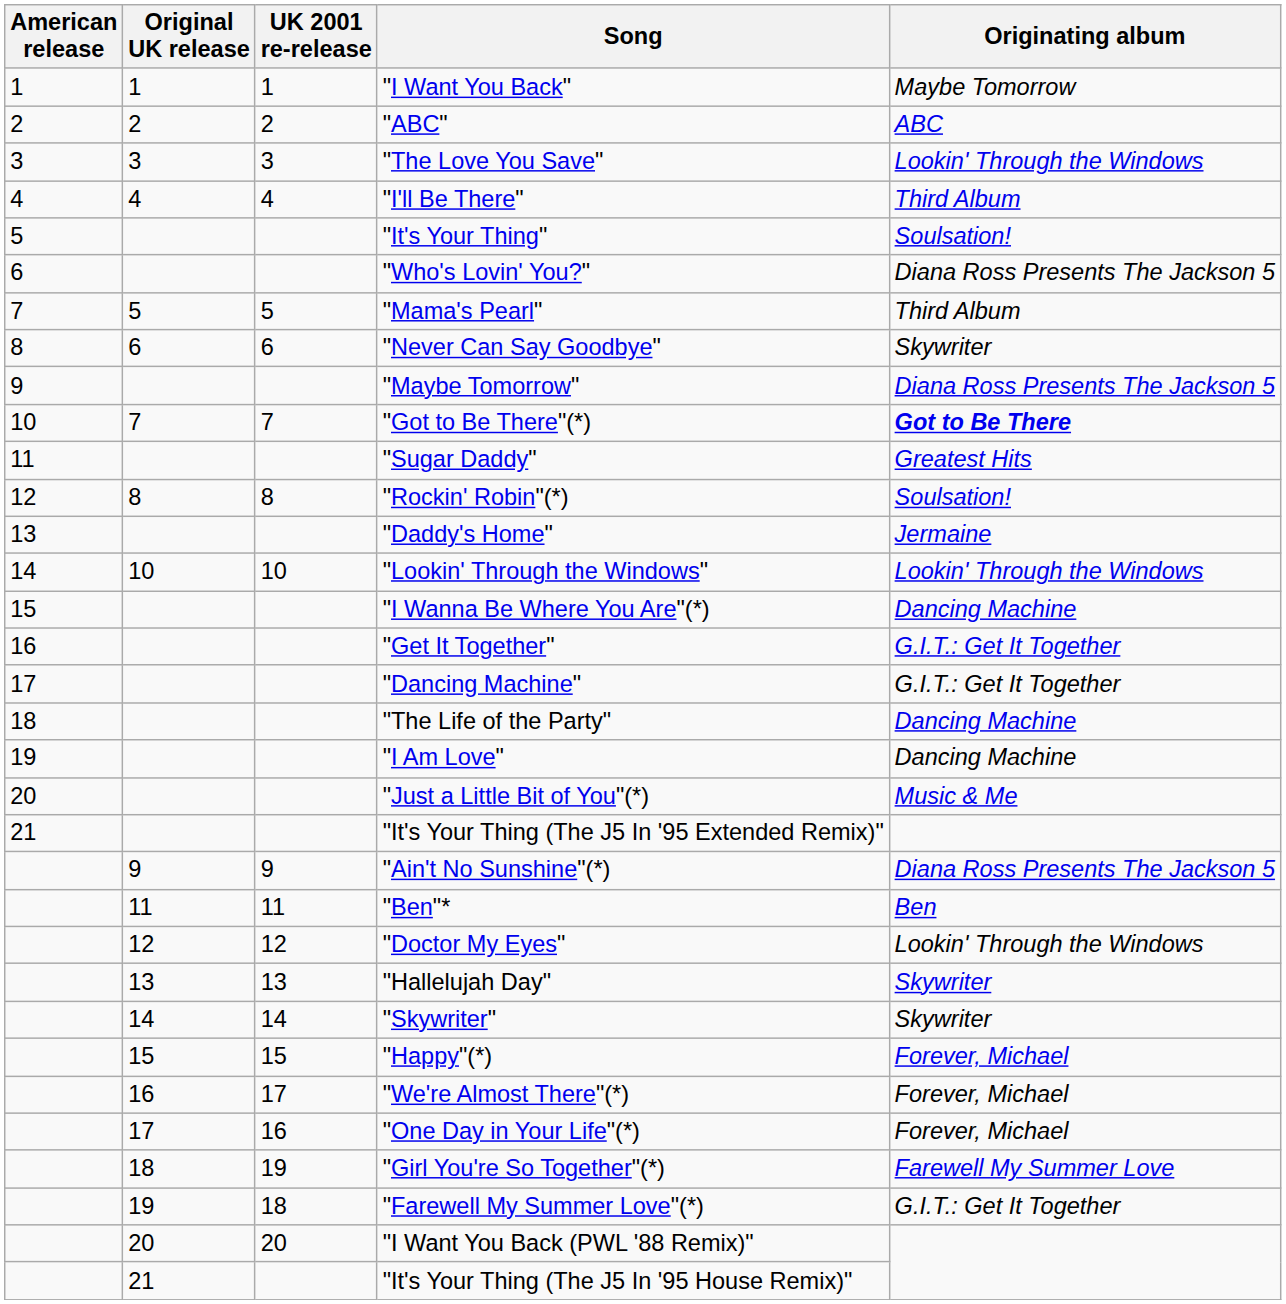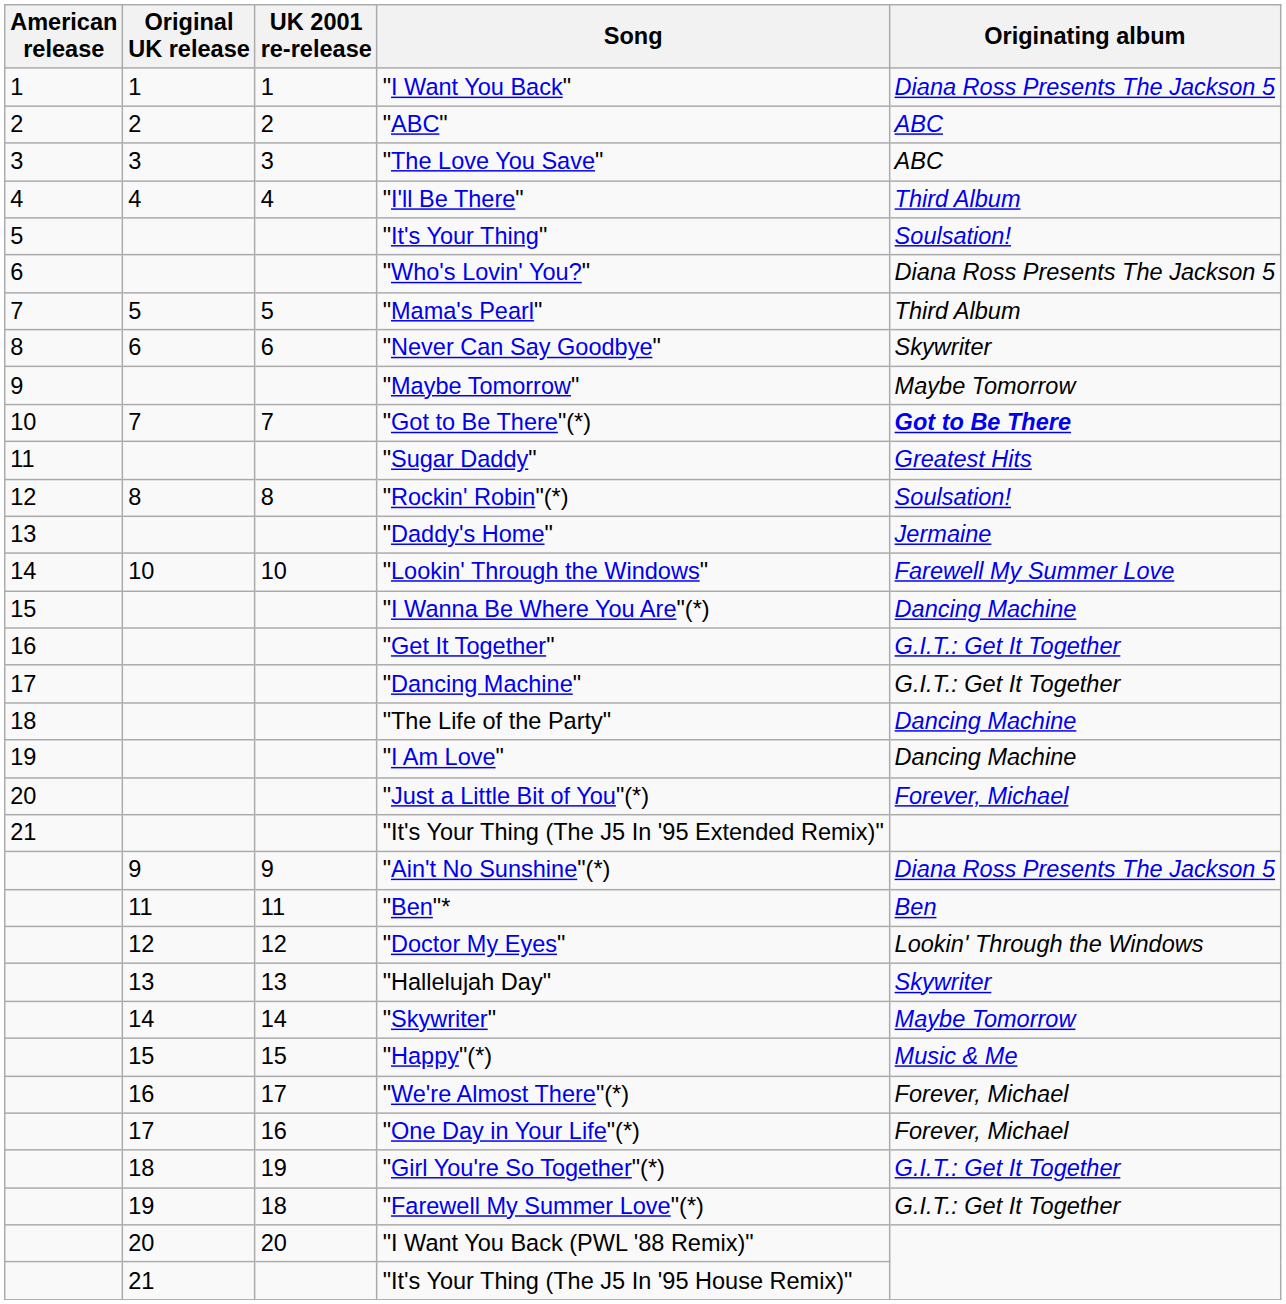"I Want You Back" | Originating album: Maybe Tomorrow -> Diana Ross Presents The Jackson 5
"The Love You Save" | Originating album: Lookin' Through the Windows -> ABC
"Maybe Tomorrow" | Originating album: Diana Ross Presents The Jackson 5 -> Maybe Tomorrow
"Lookin' Through the Windows" | Originating album: Lookin' Through the Windows -> Farewell My Summer Love
"Just a Little Bit of You"(*) | Originating album: Music & Me -> Forever, Michael
"Skywriter" | Originating album: Skywriter -> Maybe Tomorrow
"Happy"(*) | Originating album: Forever, Michael -> Music & Me
"Girl You're So Together"(*) | Originating album: Farewell My Summer Love -> G.I.T.: Get It Together
